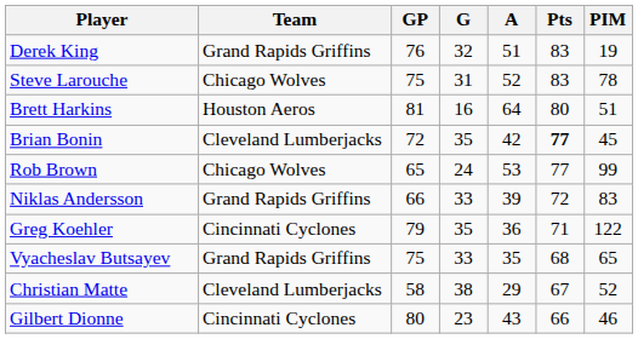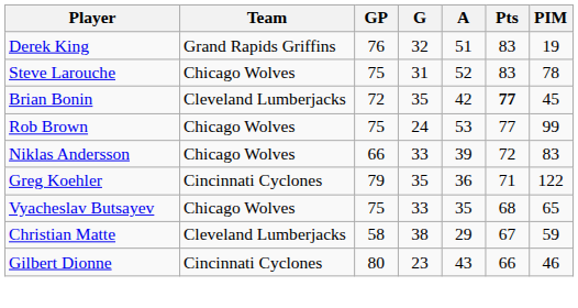- row: Brett Harkins | Houston Aeros | 81 | 16 | 64 | 80 | 51
Rob Brown | GP: 65 -> 75
Niklas Andersson | Team: Grand Rapids Griffins -> Chicago Wolves
Vyacheslav Butsayev | Team: Grand Rapids Griffins -> Chicago Wolves
Christian Matte | PIM: 52 -> 59
